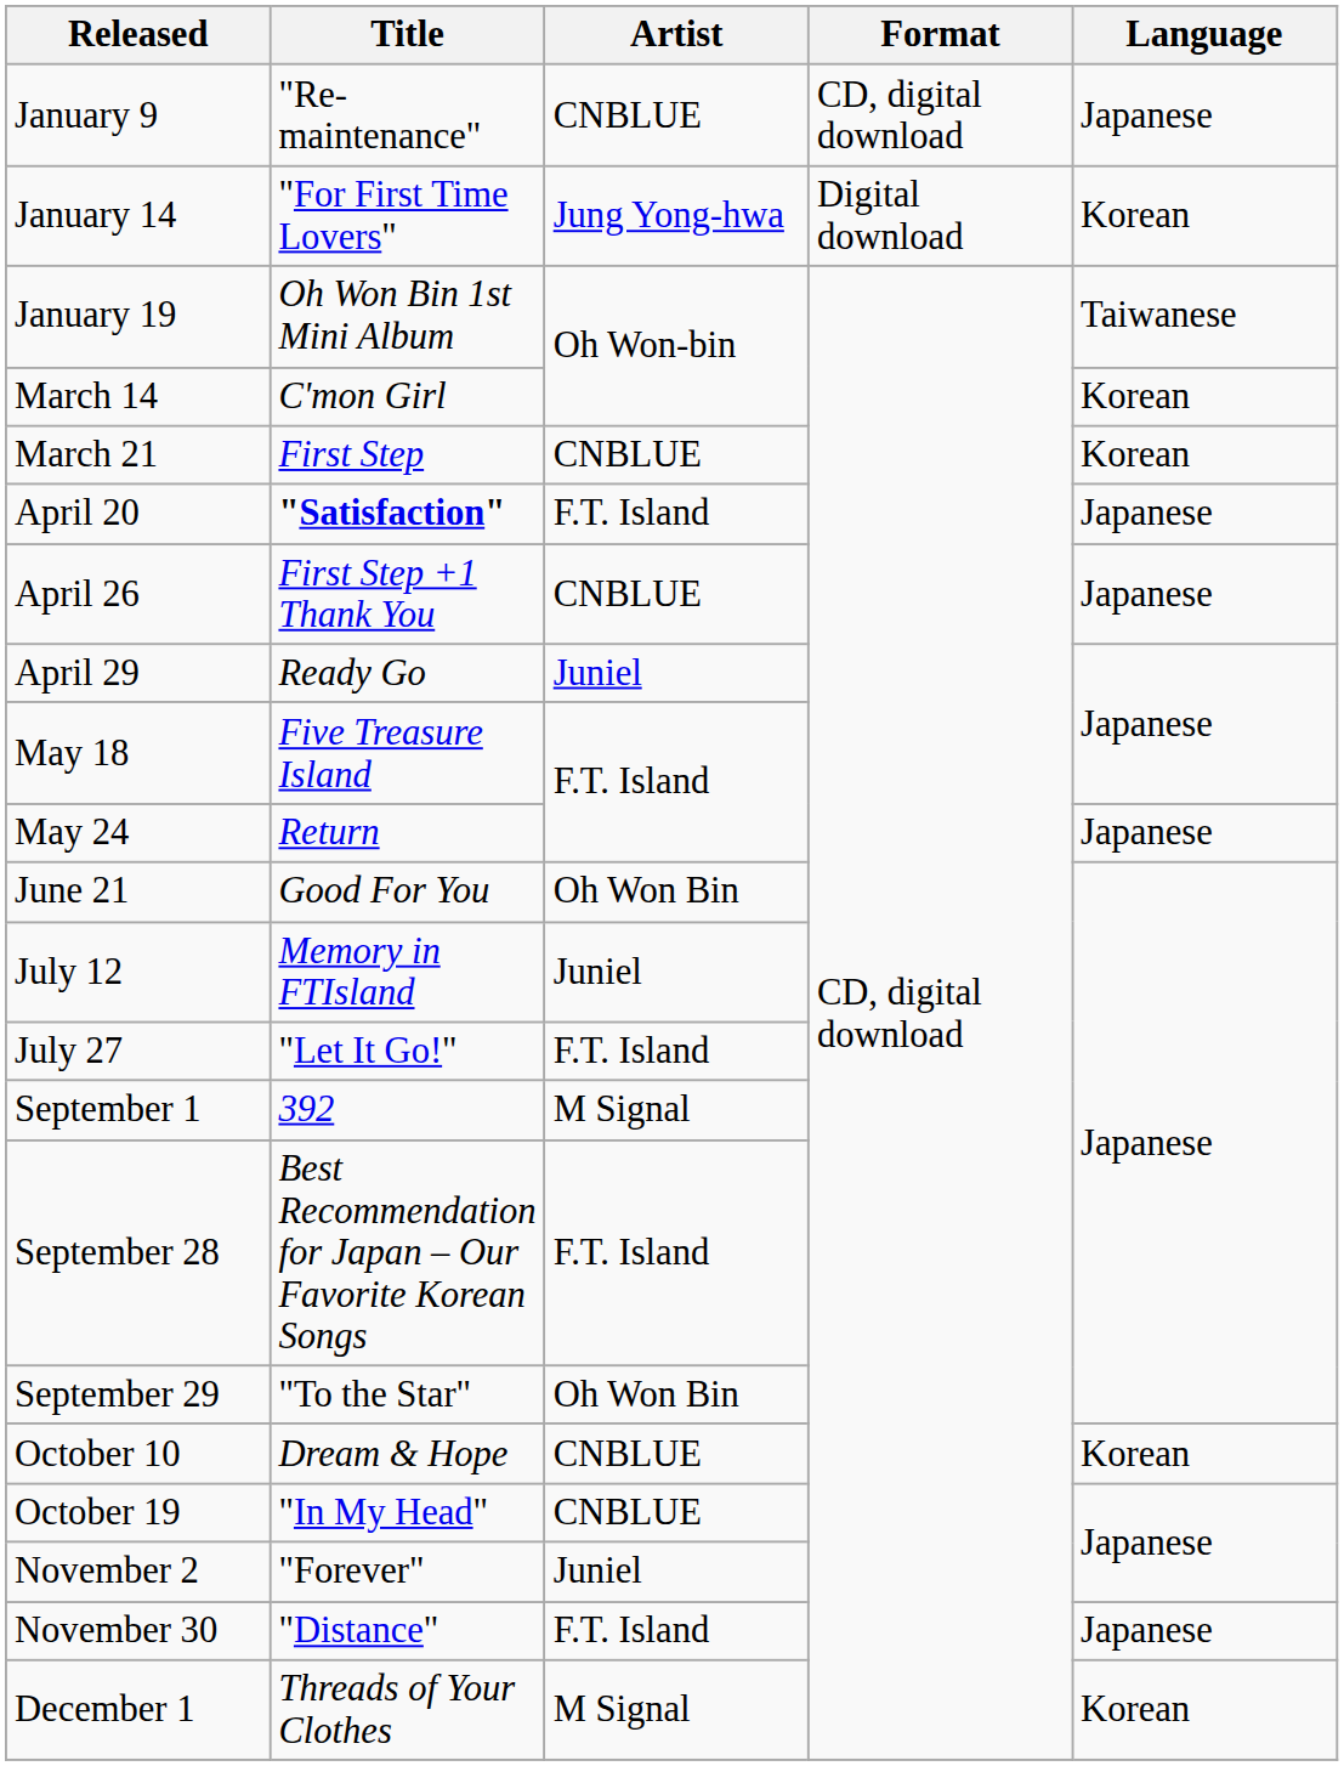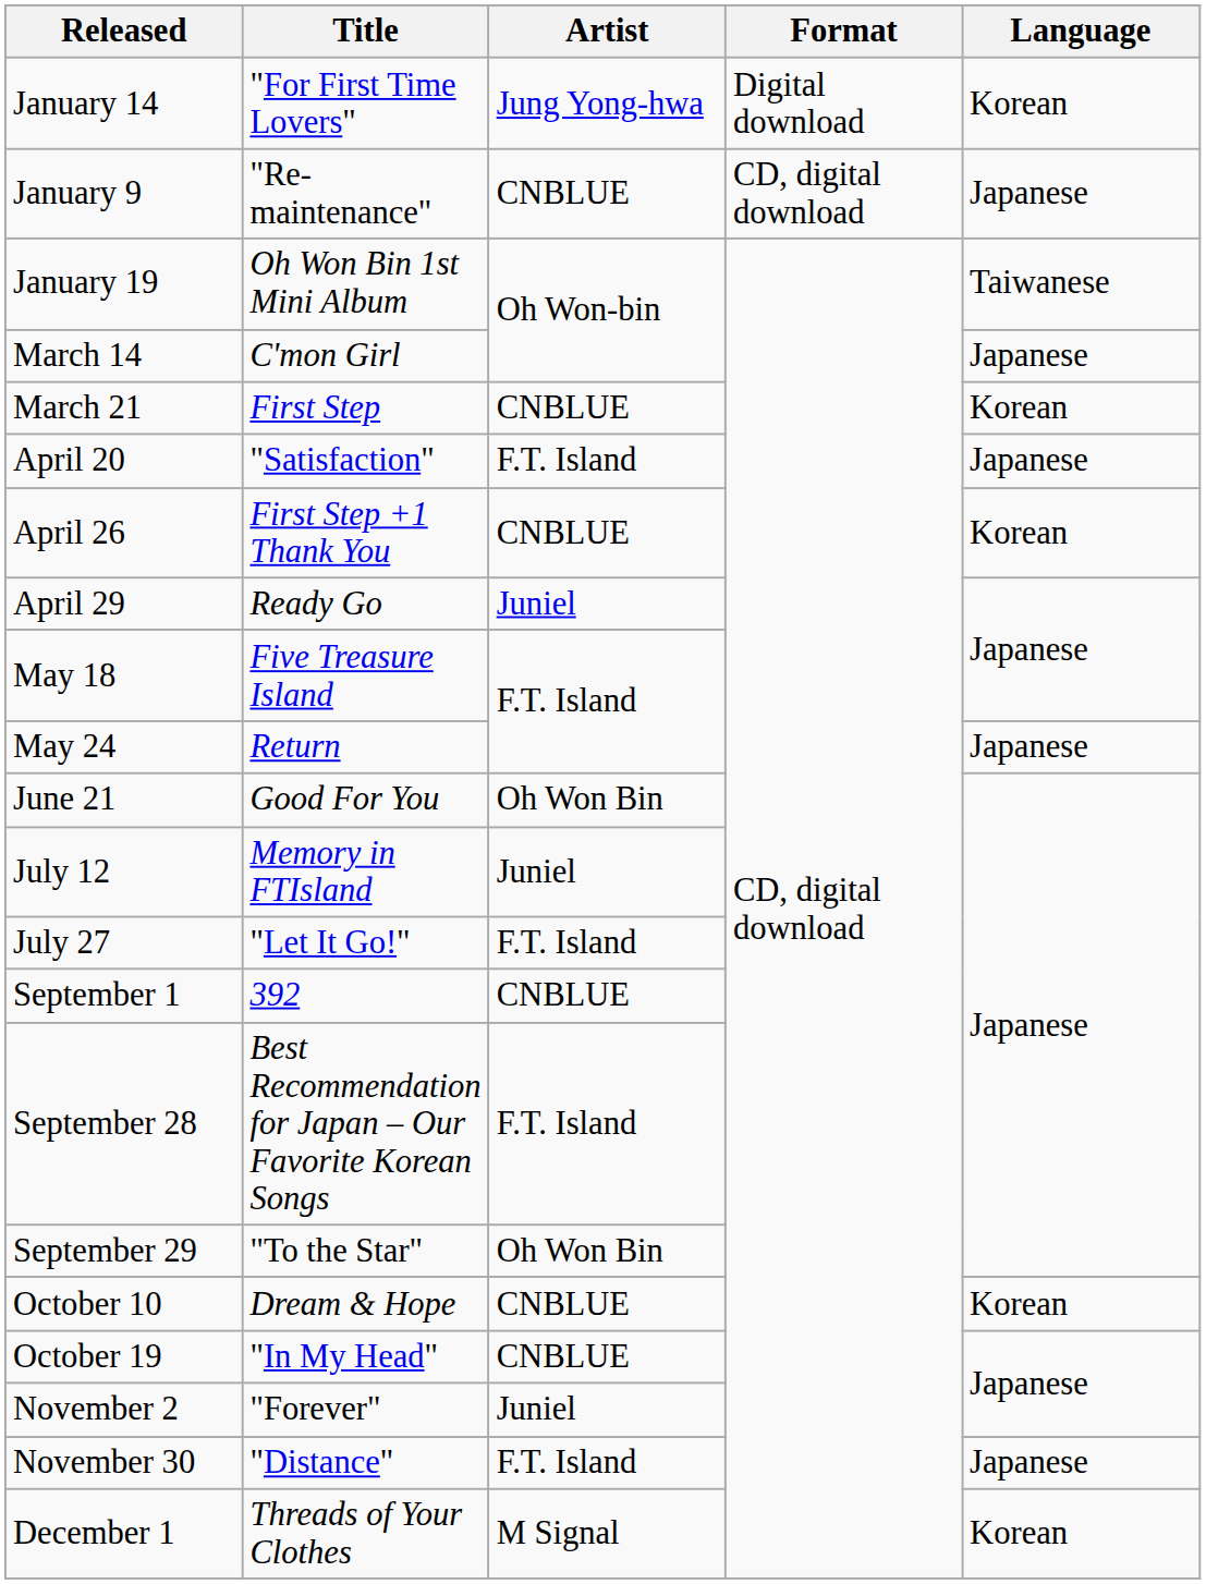rows swapped: January 9 <-> January 14
March 14 | Language: Korean -> Japanese
April 20 | Title: bold -> normal
April 26 | Language: Japanese -> Korean
September 1 | Artist: M Signal -> CNBLUE
